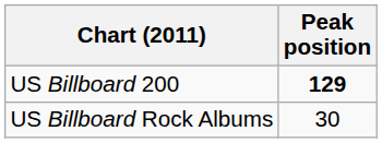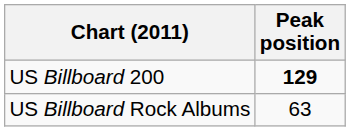US Billboard Rock Albums | Peak position: 30 -> 63
